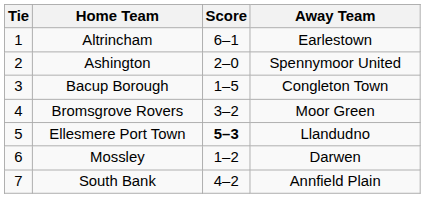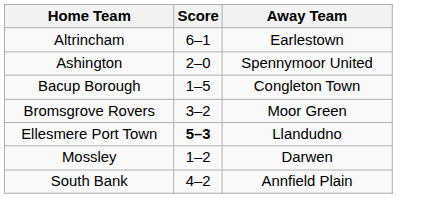- column: Tie | 1 | 2 | 3 | 4 | 5 | 6 | 7
